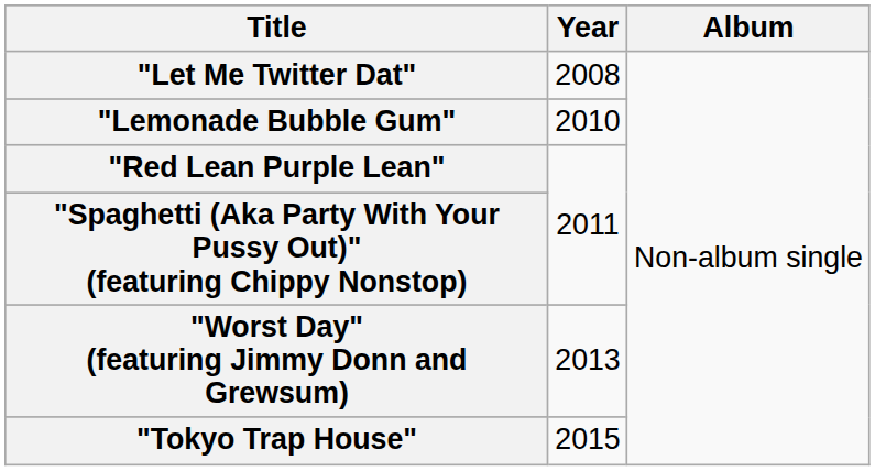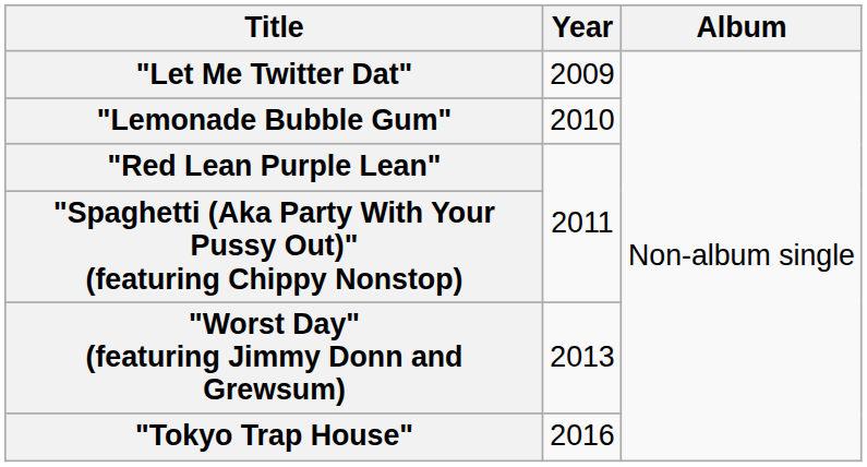"Let Me Twitter Dat" | Year: 2008 -> 2009
"Tokyo Trap House" | Year: 2015 -> 2016
